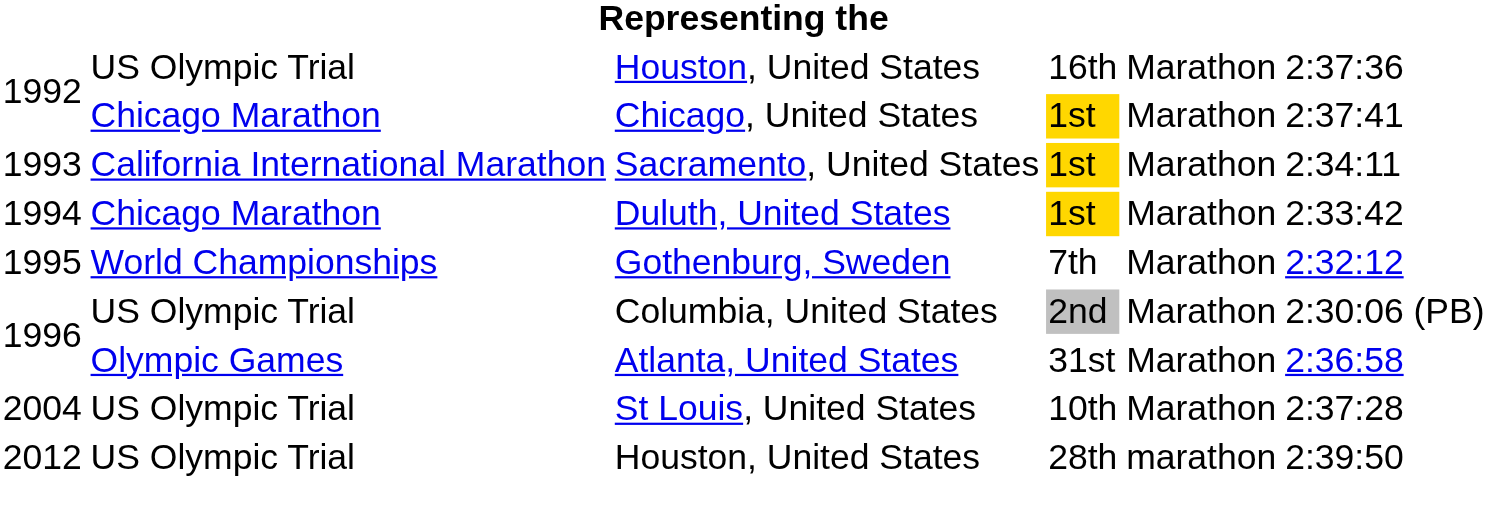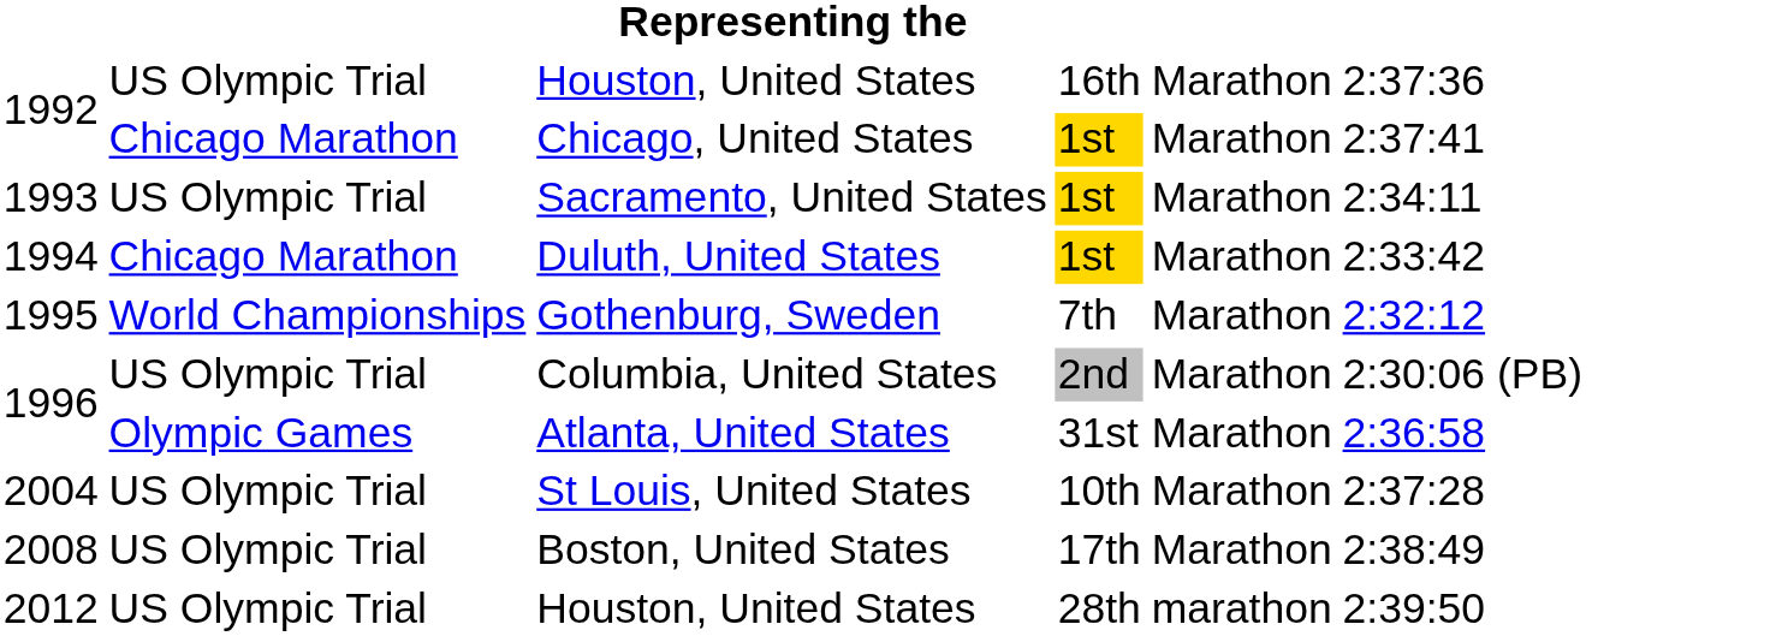Sacramento, United States | column 2: California International Marathon -> US Olympic Trial
+ row: 2008 | US Olympic Trial | Boston, United States | 17th | Marathon | 2:38:49
